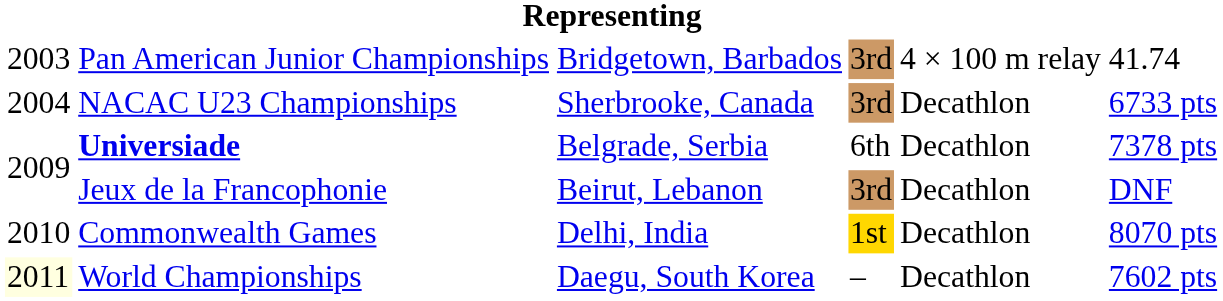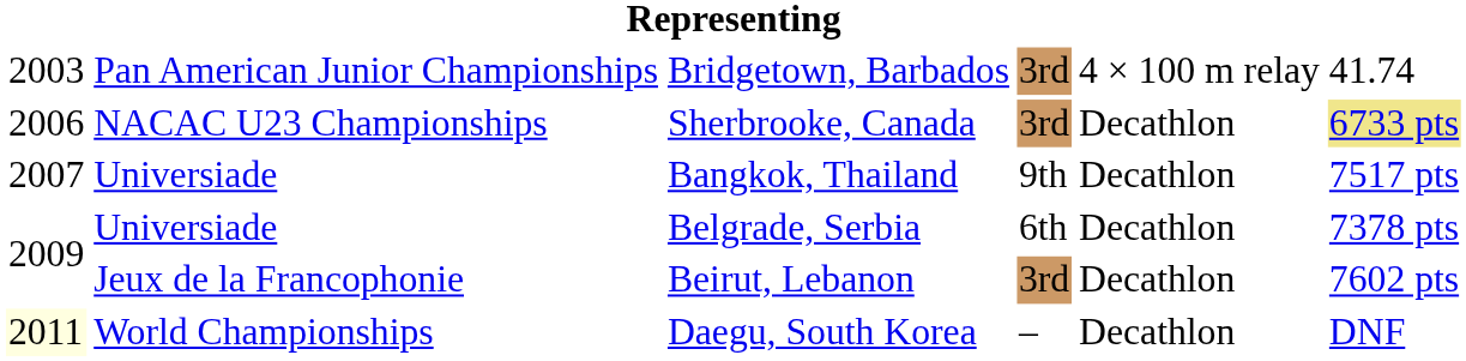Sherbrooke, Canada | column 1: 2004 -> 2006
Sherbrooke, Canada | column 6: no background -> khaki background
+ row: 2007 | Universiade | Bangkok, Thailand | 9th | Decathlon | 7517 pts
Belgrade, Serbia | column 2: bold -> normal
Beirut, Lebanon | column 6: DNF -> 7602 pts
- row: 2010 | Commonwealth Games | Delhi, India | 1st | Decathlon | 8070 pts
Daegu, South Korea | column 6: 7602 pts -> DNF
